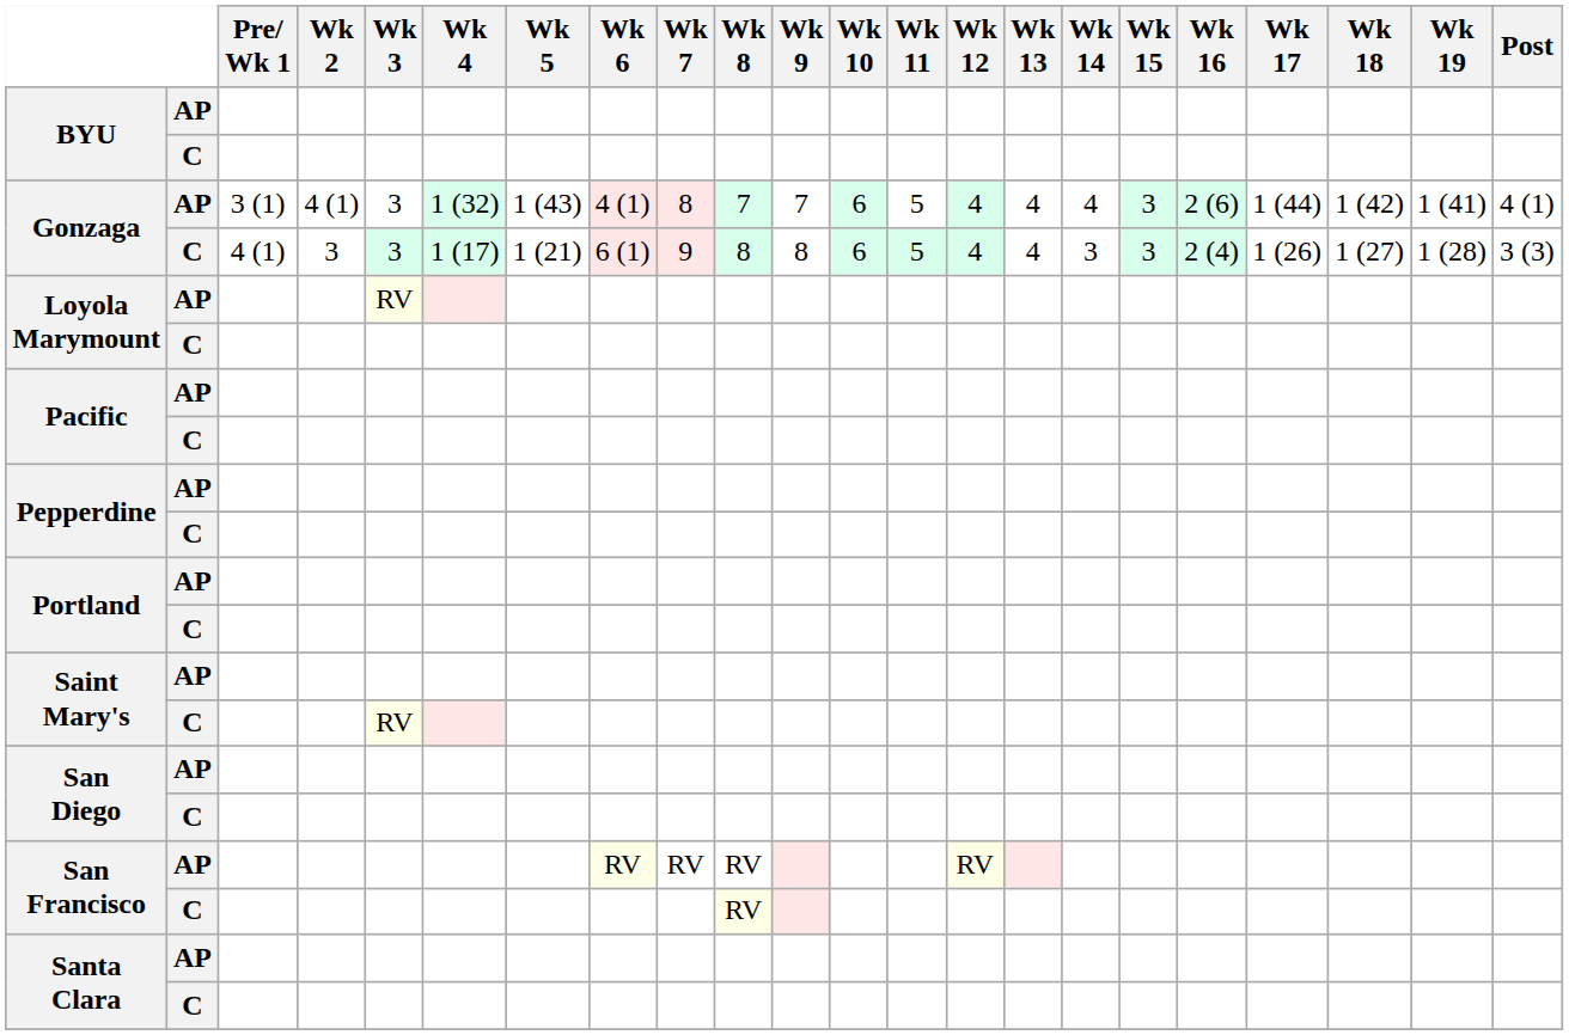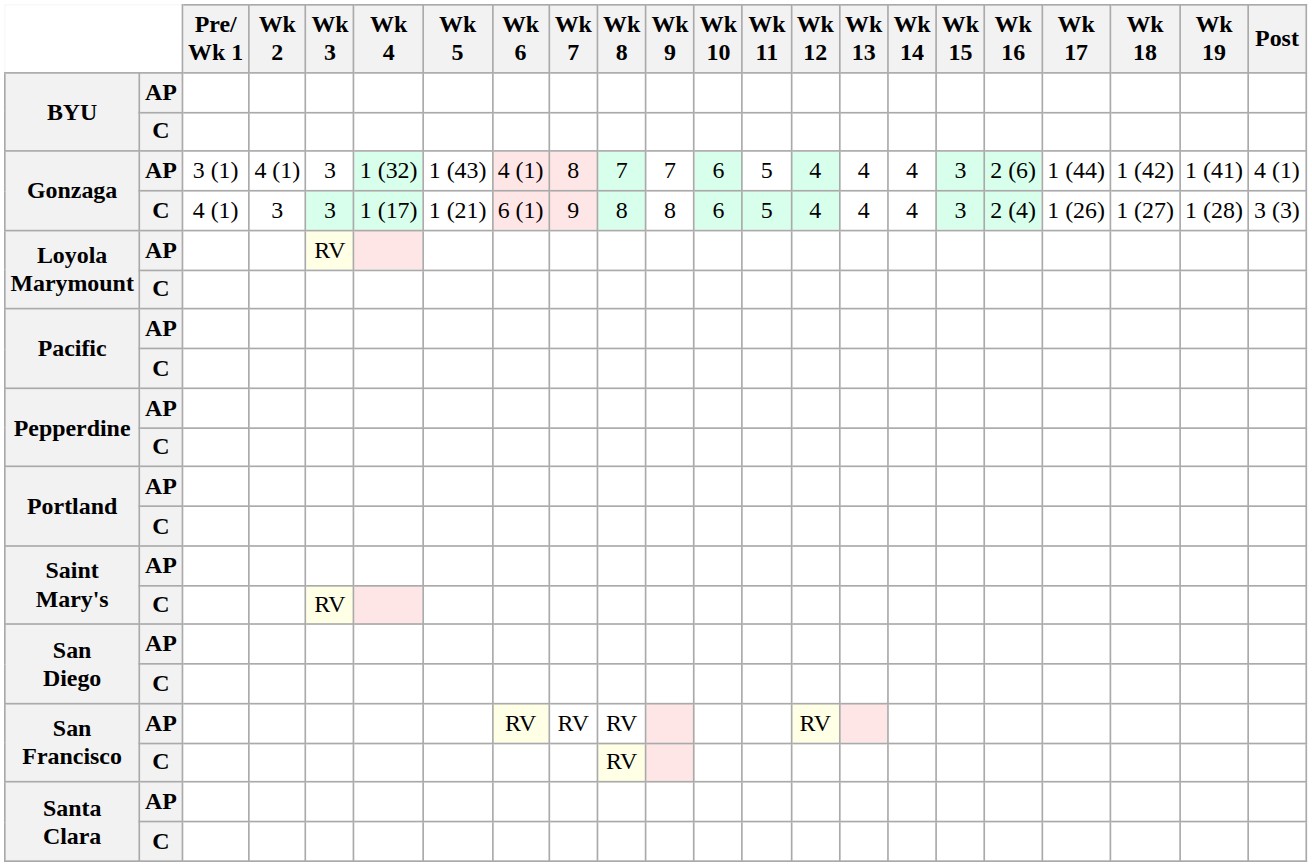Gonzaga / C | Wk 14: 3 -> 4
